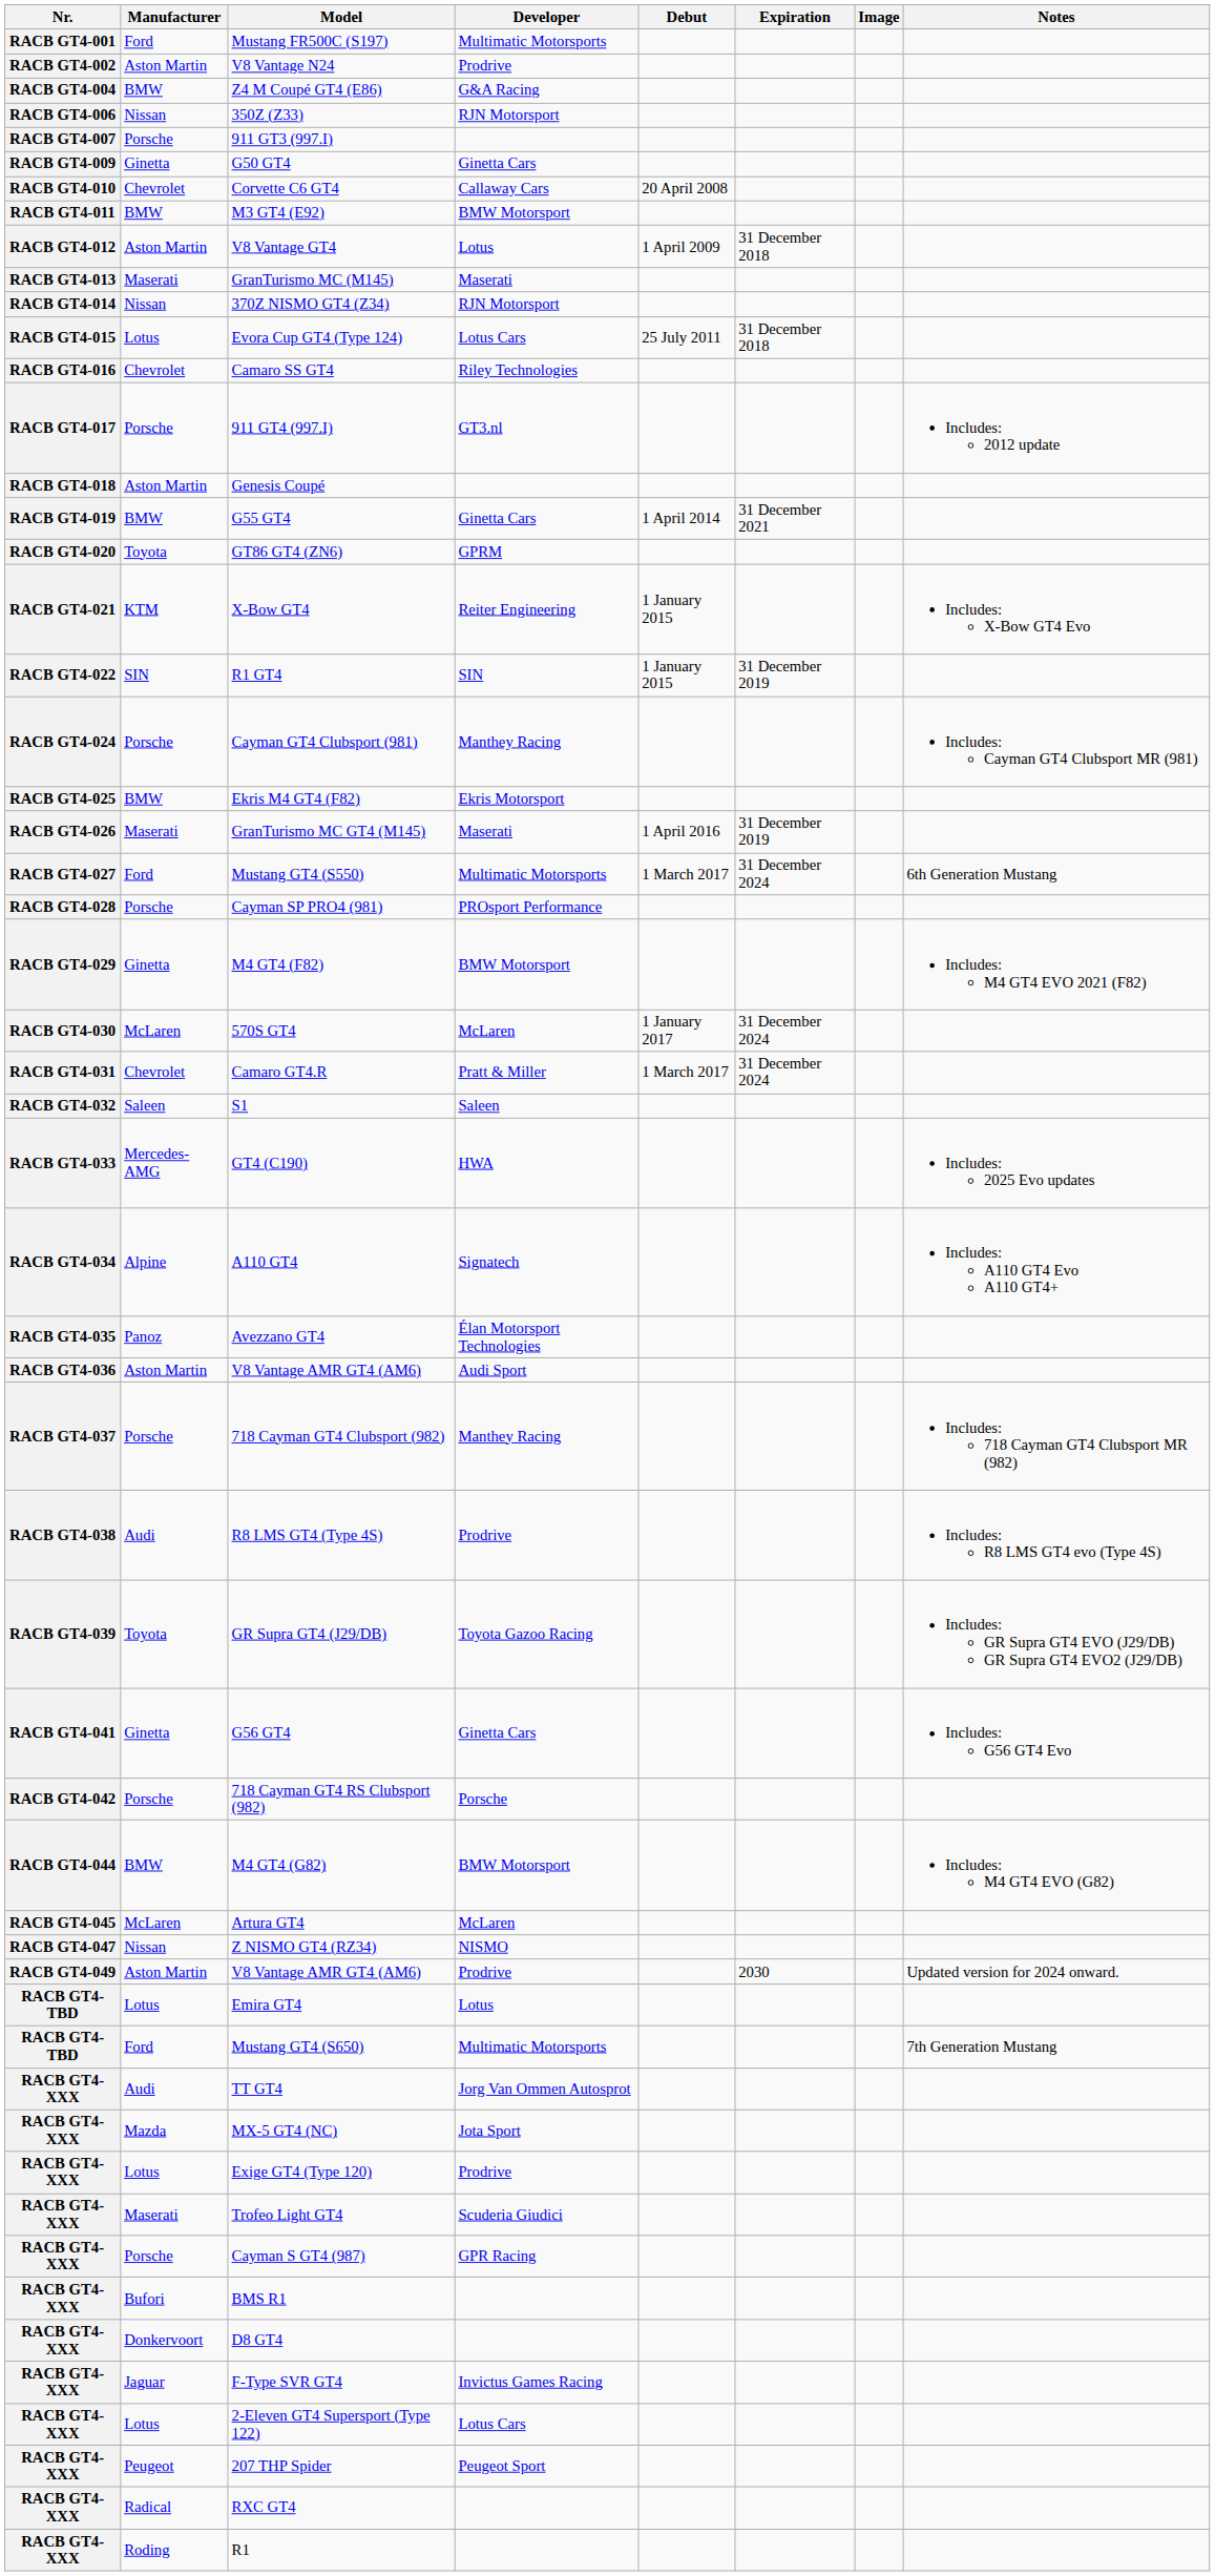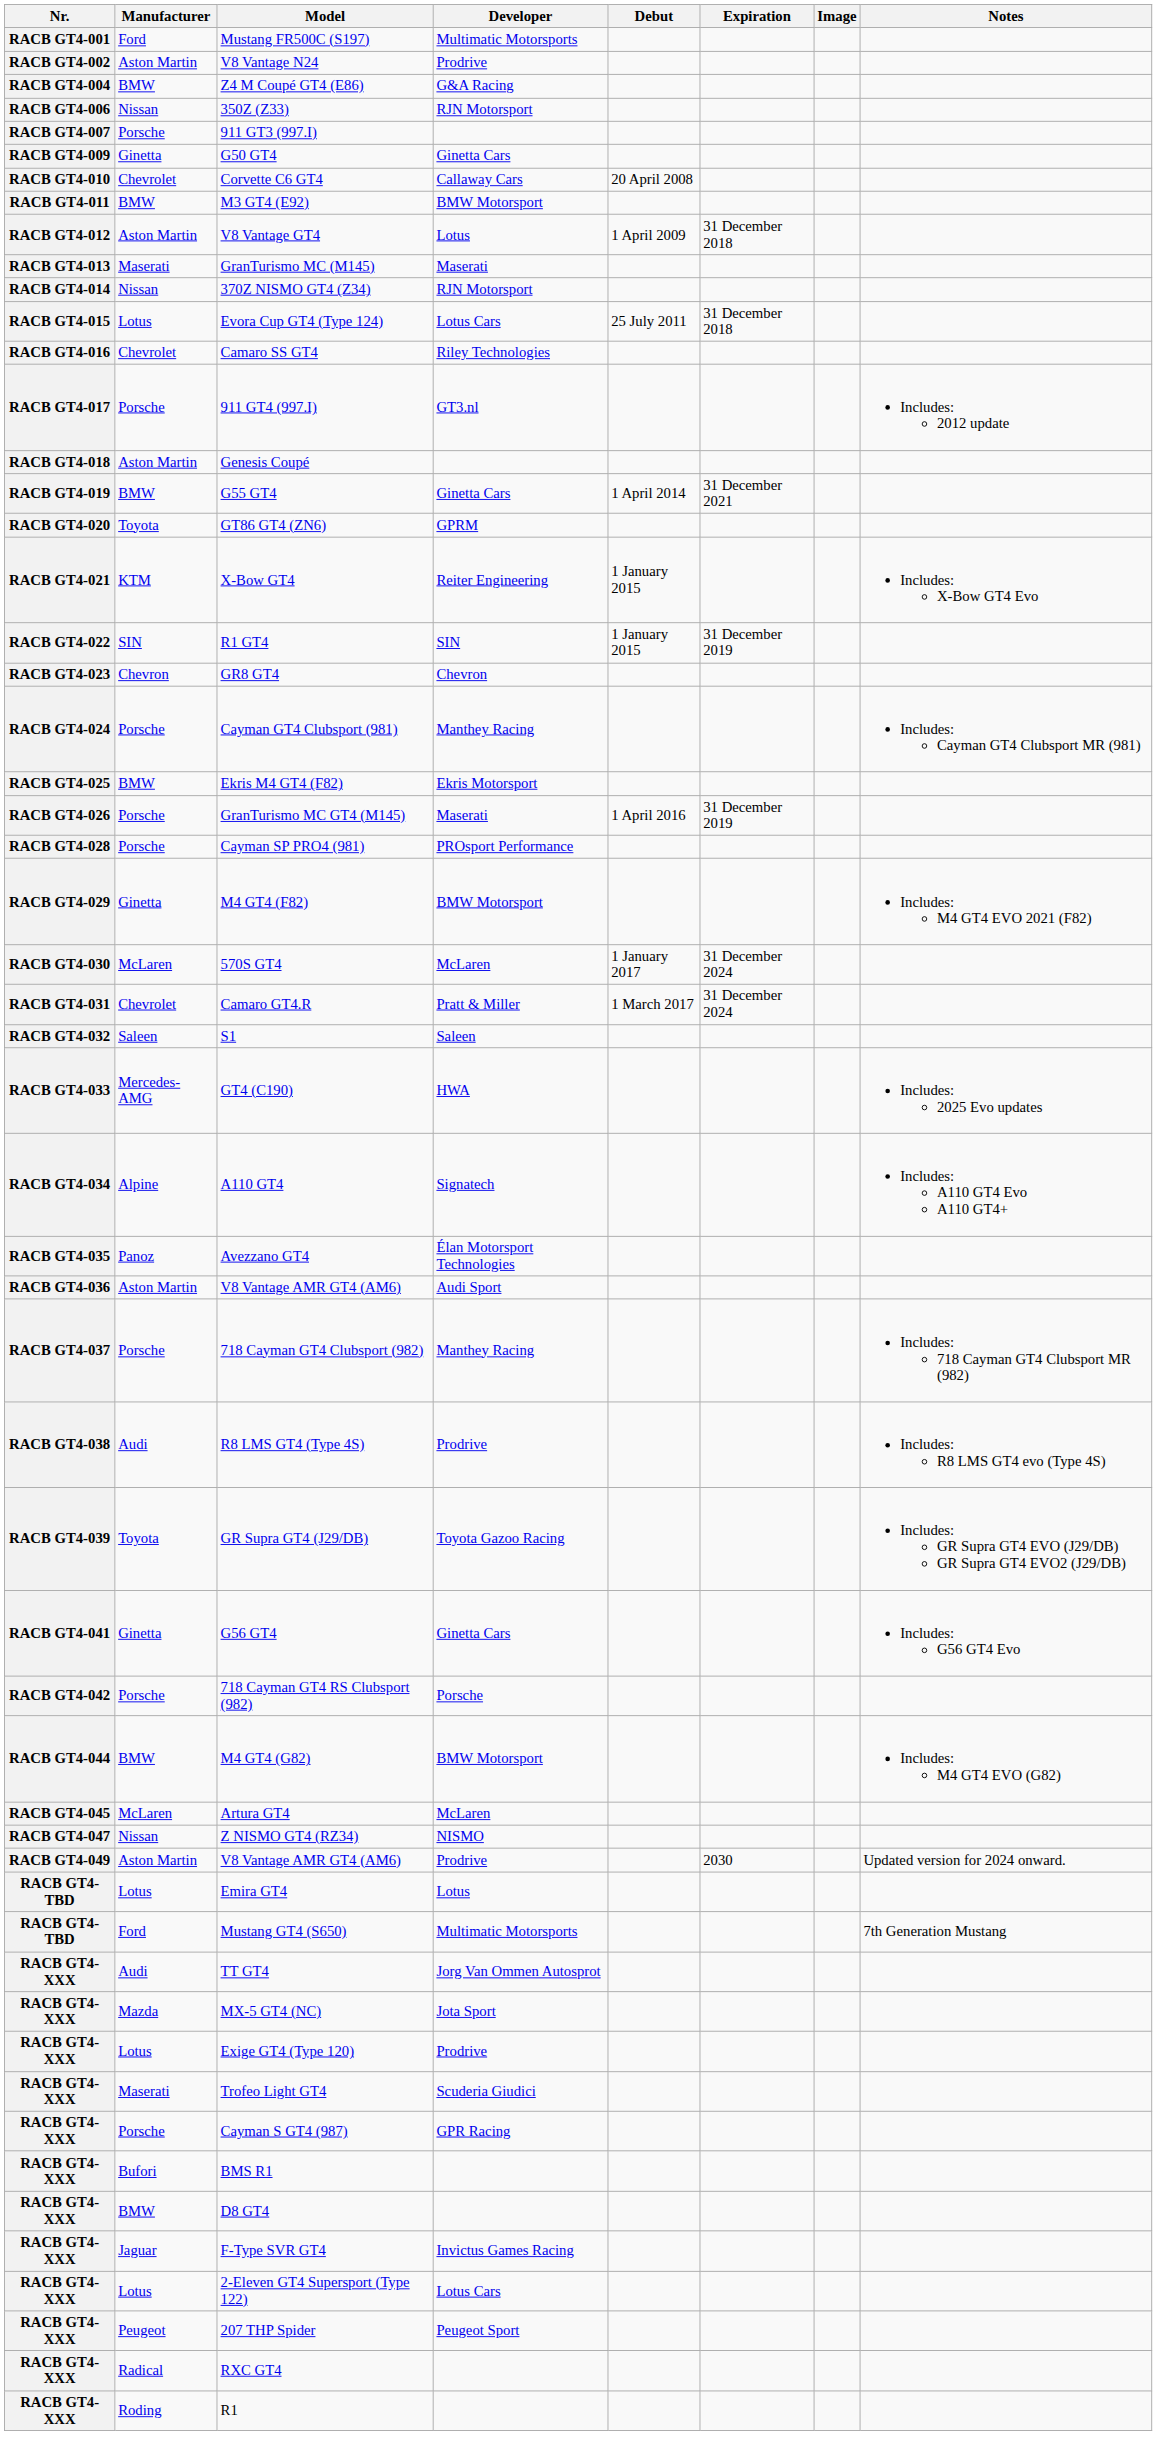+ row: RACB GT4-023 | Chevron | GR8 GT4 | Chevron
GranTurismo MC GT4 (M145) | Manufacturer: Maserati -> Porsche
- row: RACB GT4-027 | Ford | Mustang GT4 (S550) | Multimatic Motorsports | 1 March 2017 | 31 December 2024 | 6th Generation Mustang
D8 GT4 | Manufacturer: Donkervoort -> BMW
